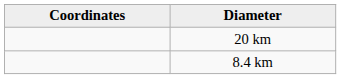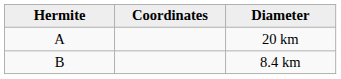+ column: Hermite | A | B
